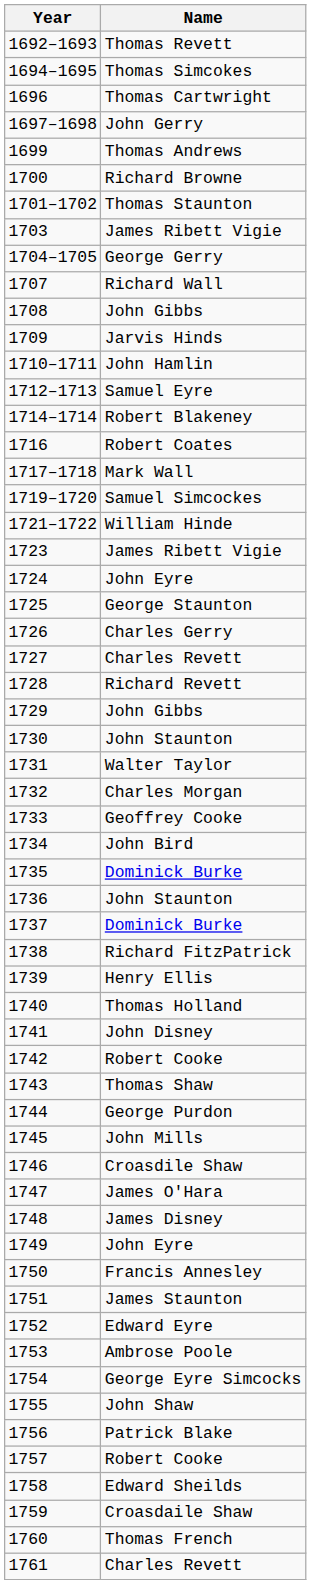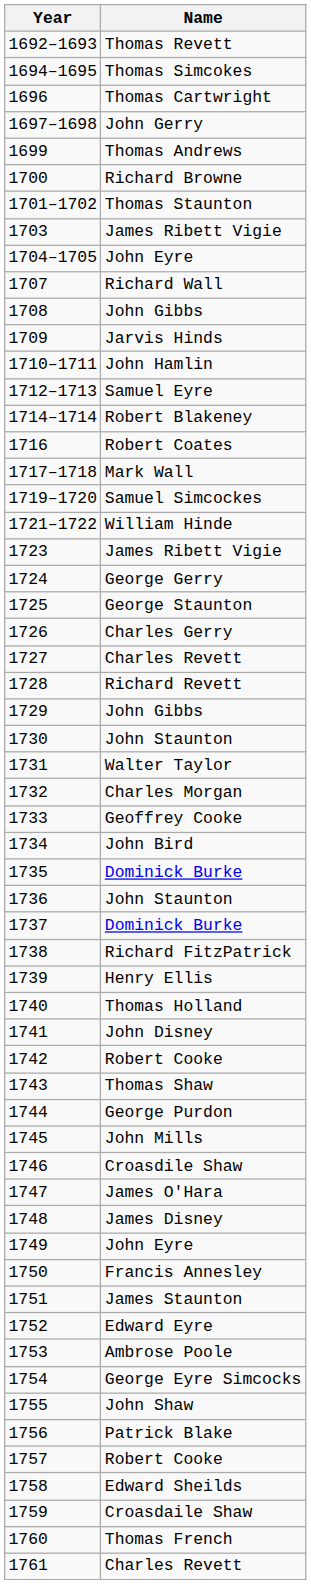1704–1705 | Name: George Gerry -> John Eyre
1724 | Name: John Eyre -> George Gerry
